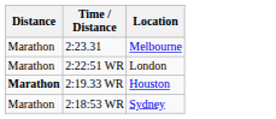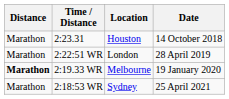+ column: Date | 14 October 2018 | 28 April 2019 | 19 January 2020 | 25 April 2021
2:23.31 | Location: Melbourne -> Houston
2:19.33 WR | Location: Houston -> Melbourne
